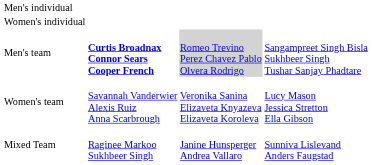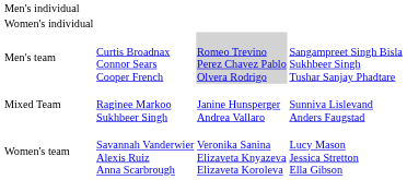Men's team | column 2: bold -> normal
rows swapped: Women's team <-> Mixed Team
